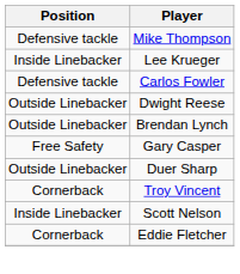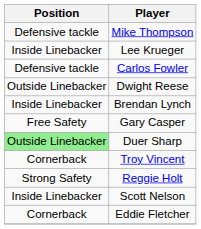Brendan Lynch | Position: Outside Linebacker -> Inside Linebacker
Duer Sharp | Position: no background -> lightgreen background
+ row: Strong Safety | Reggie Holt
